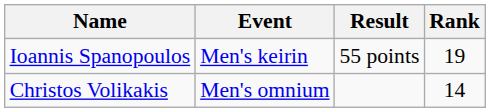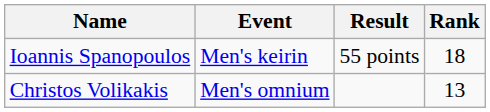Ioannis Spanopoulos | Rank: 19 -> 18
Christos Volikakis | Rank: 14 -> 13
